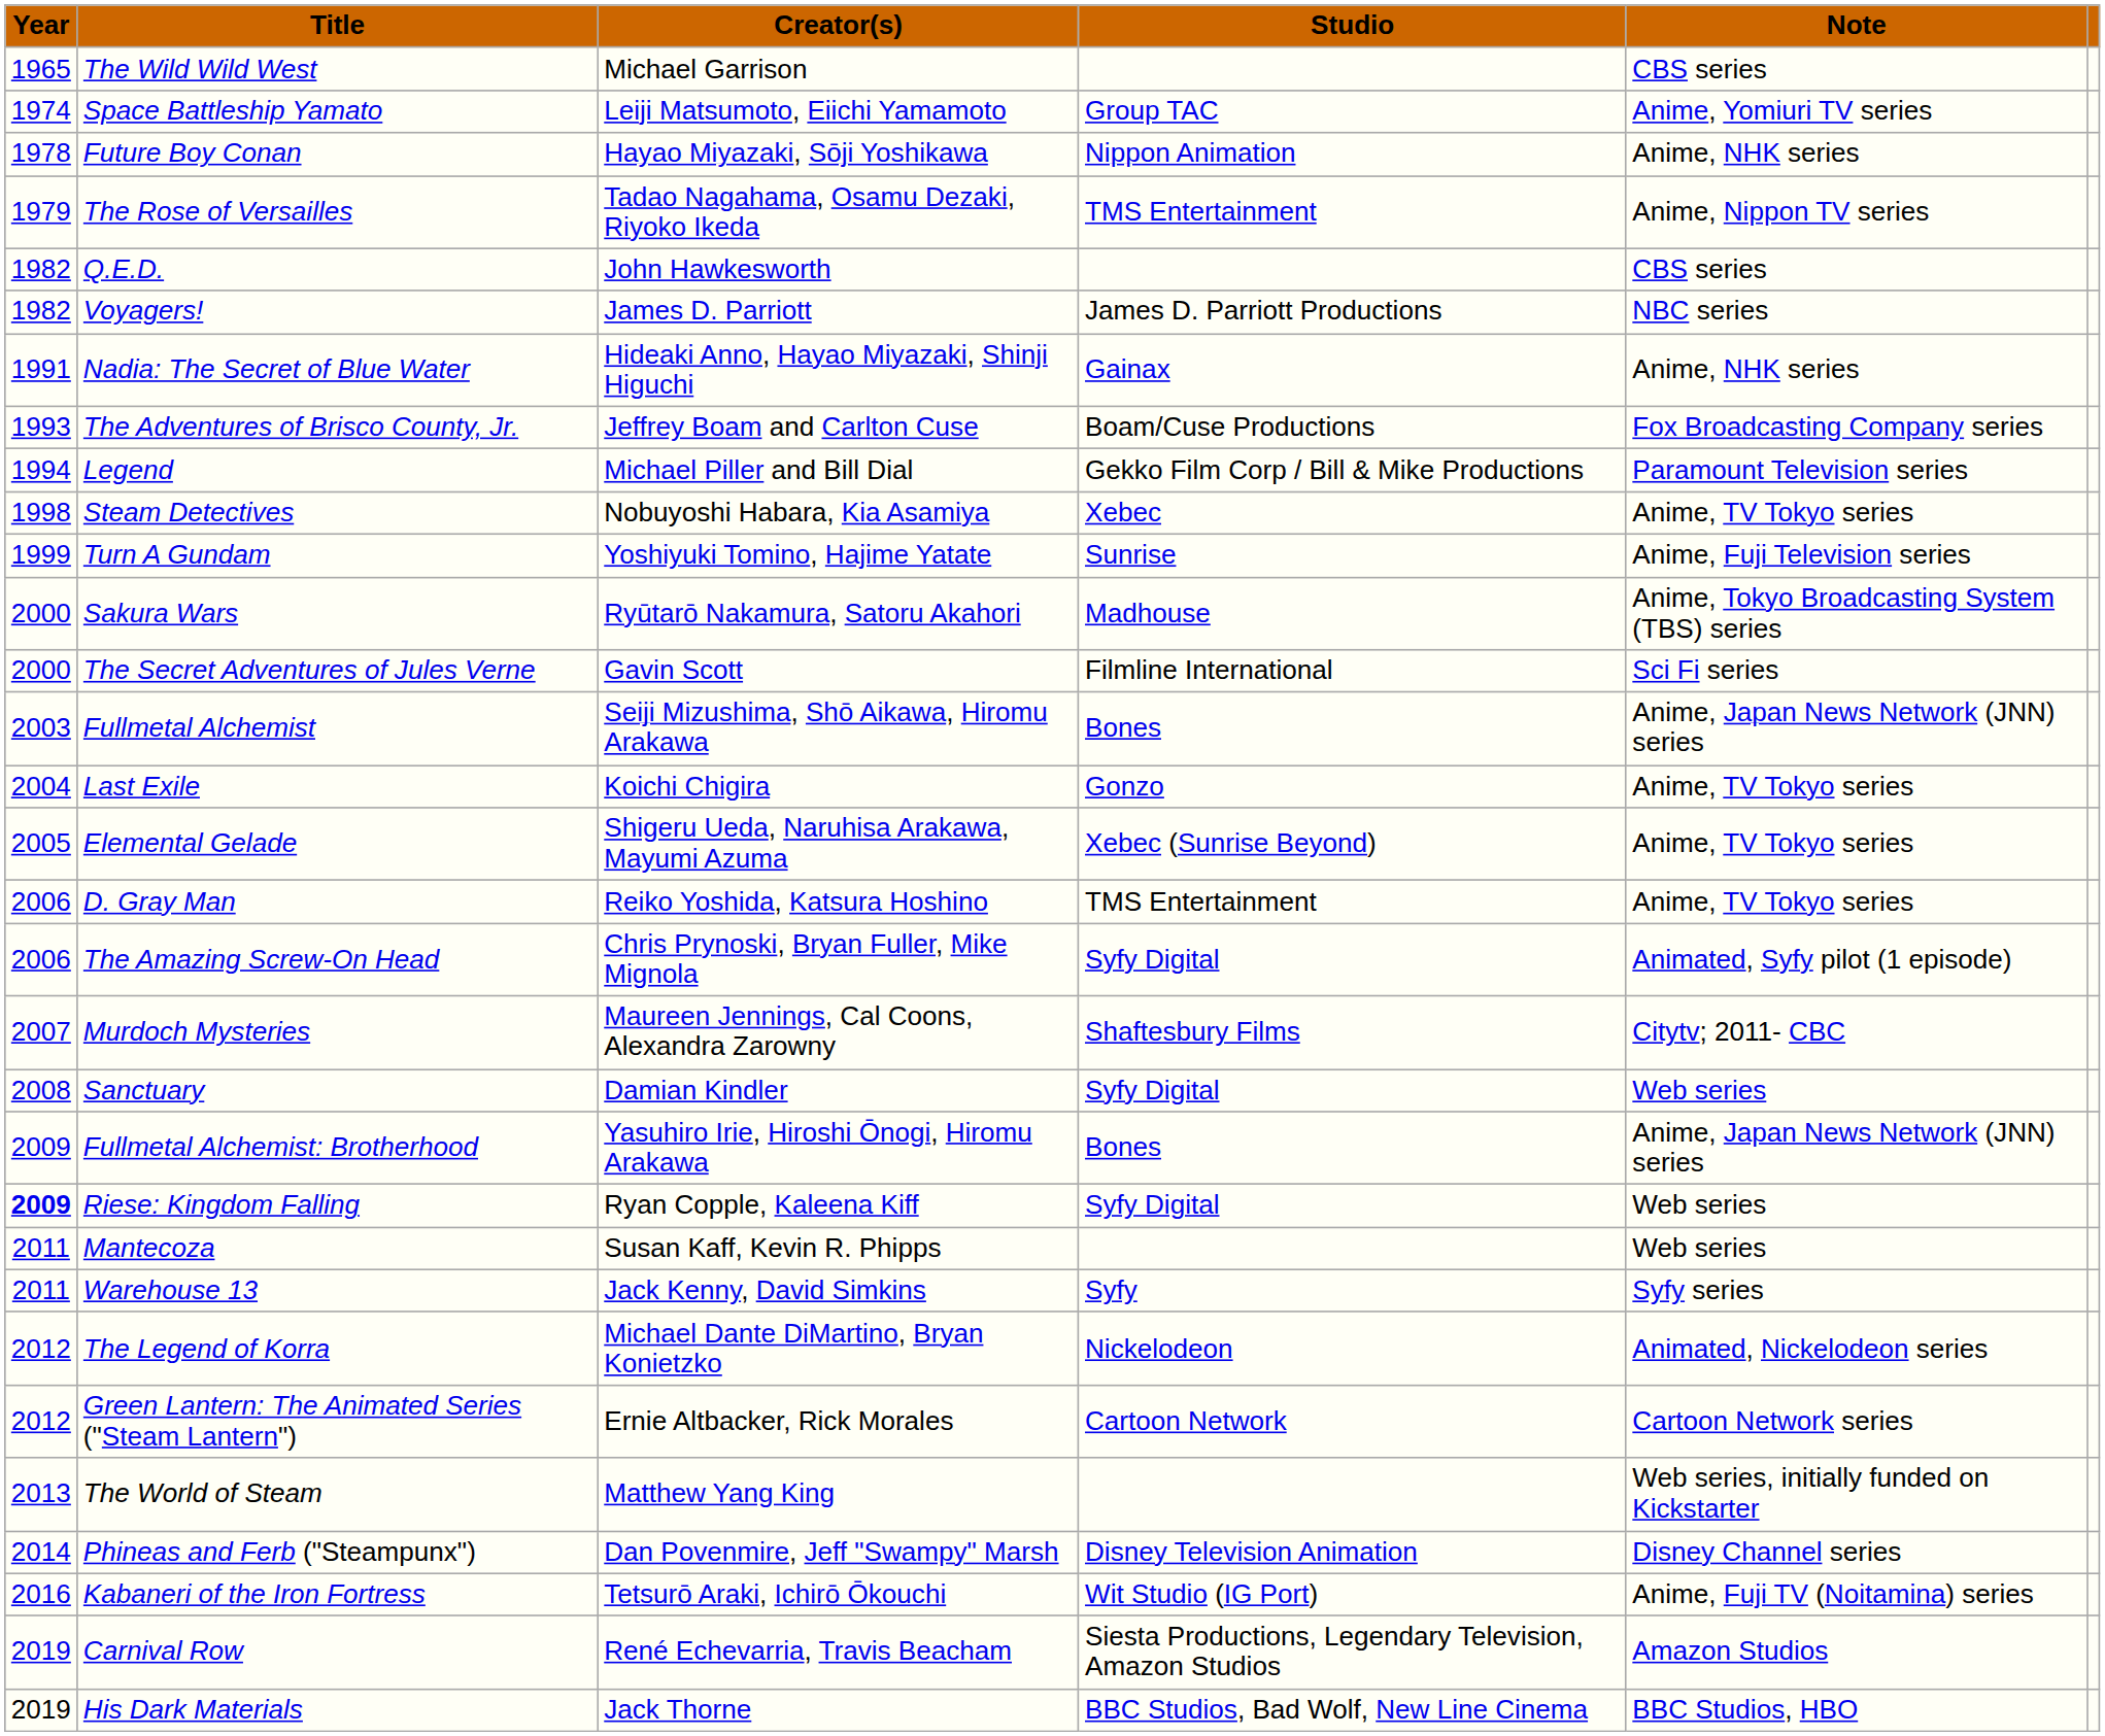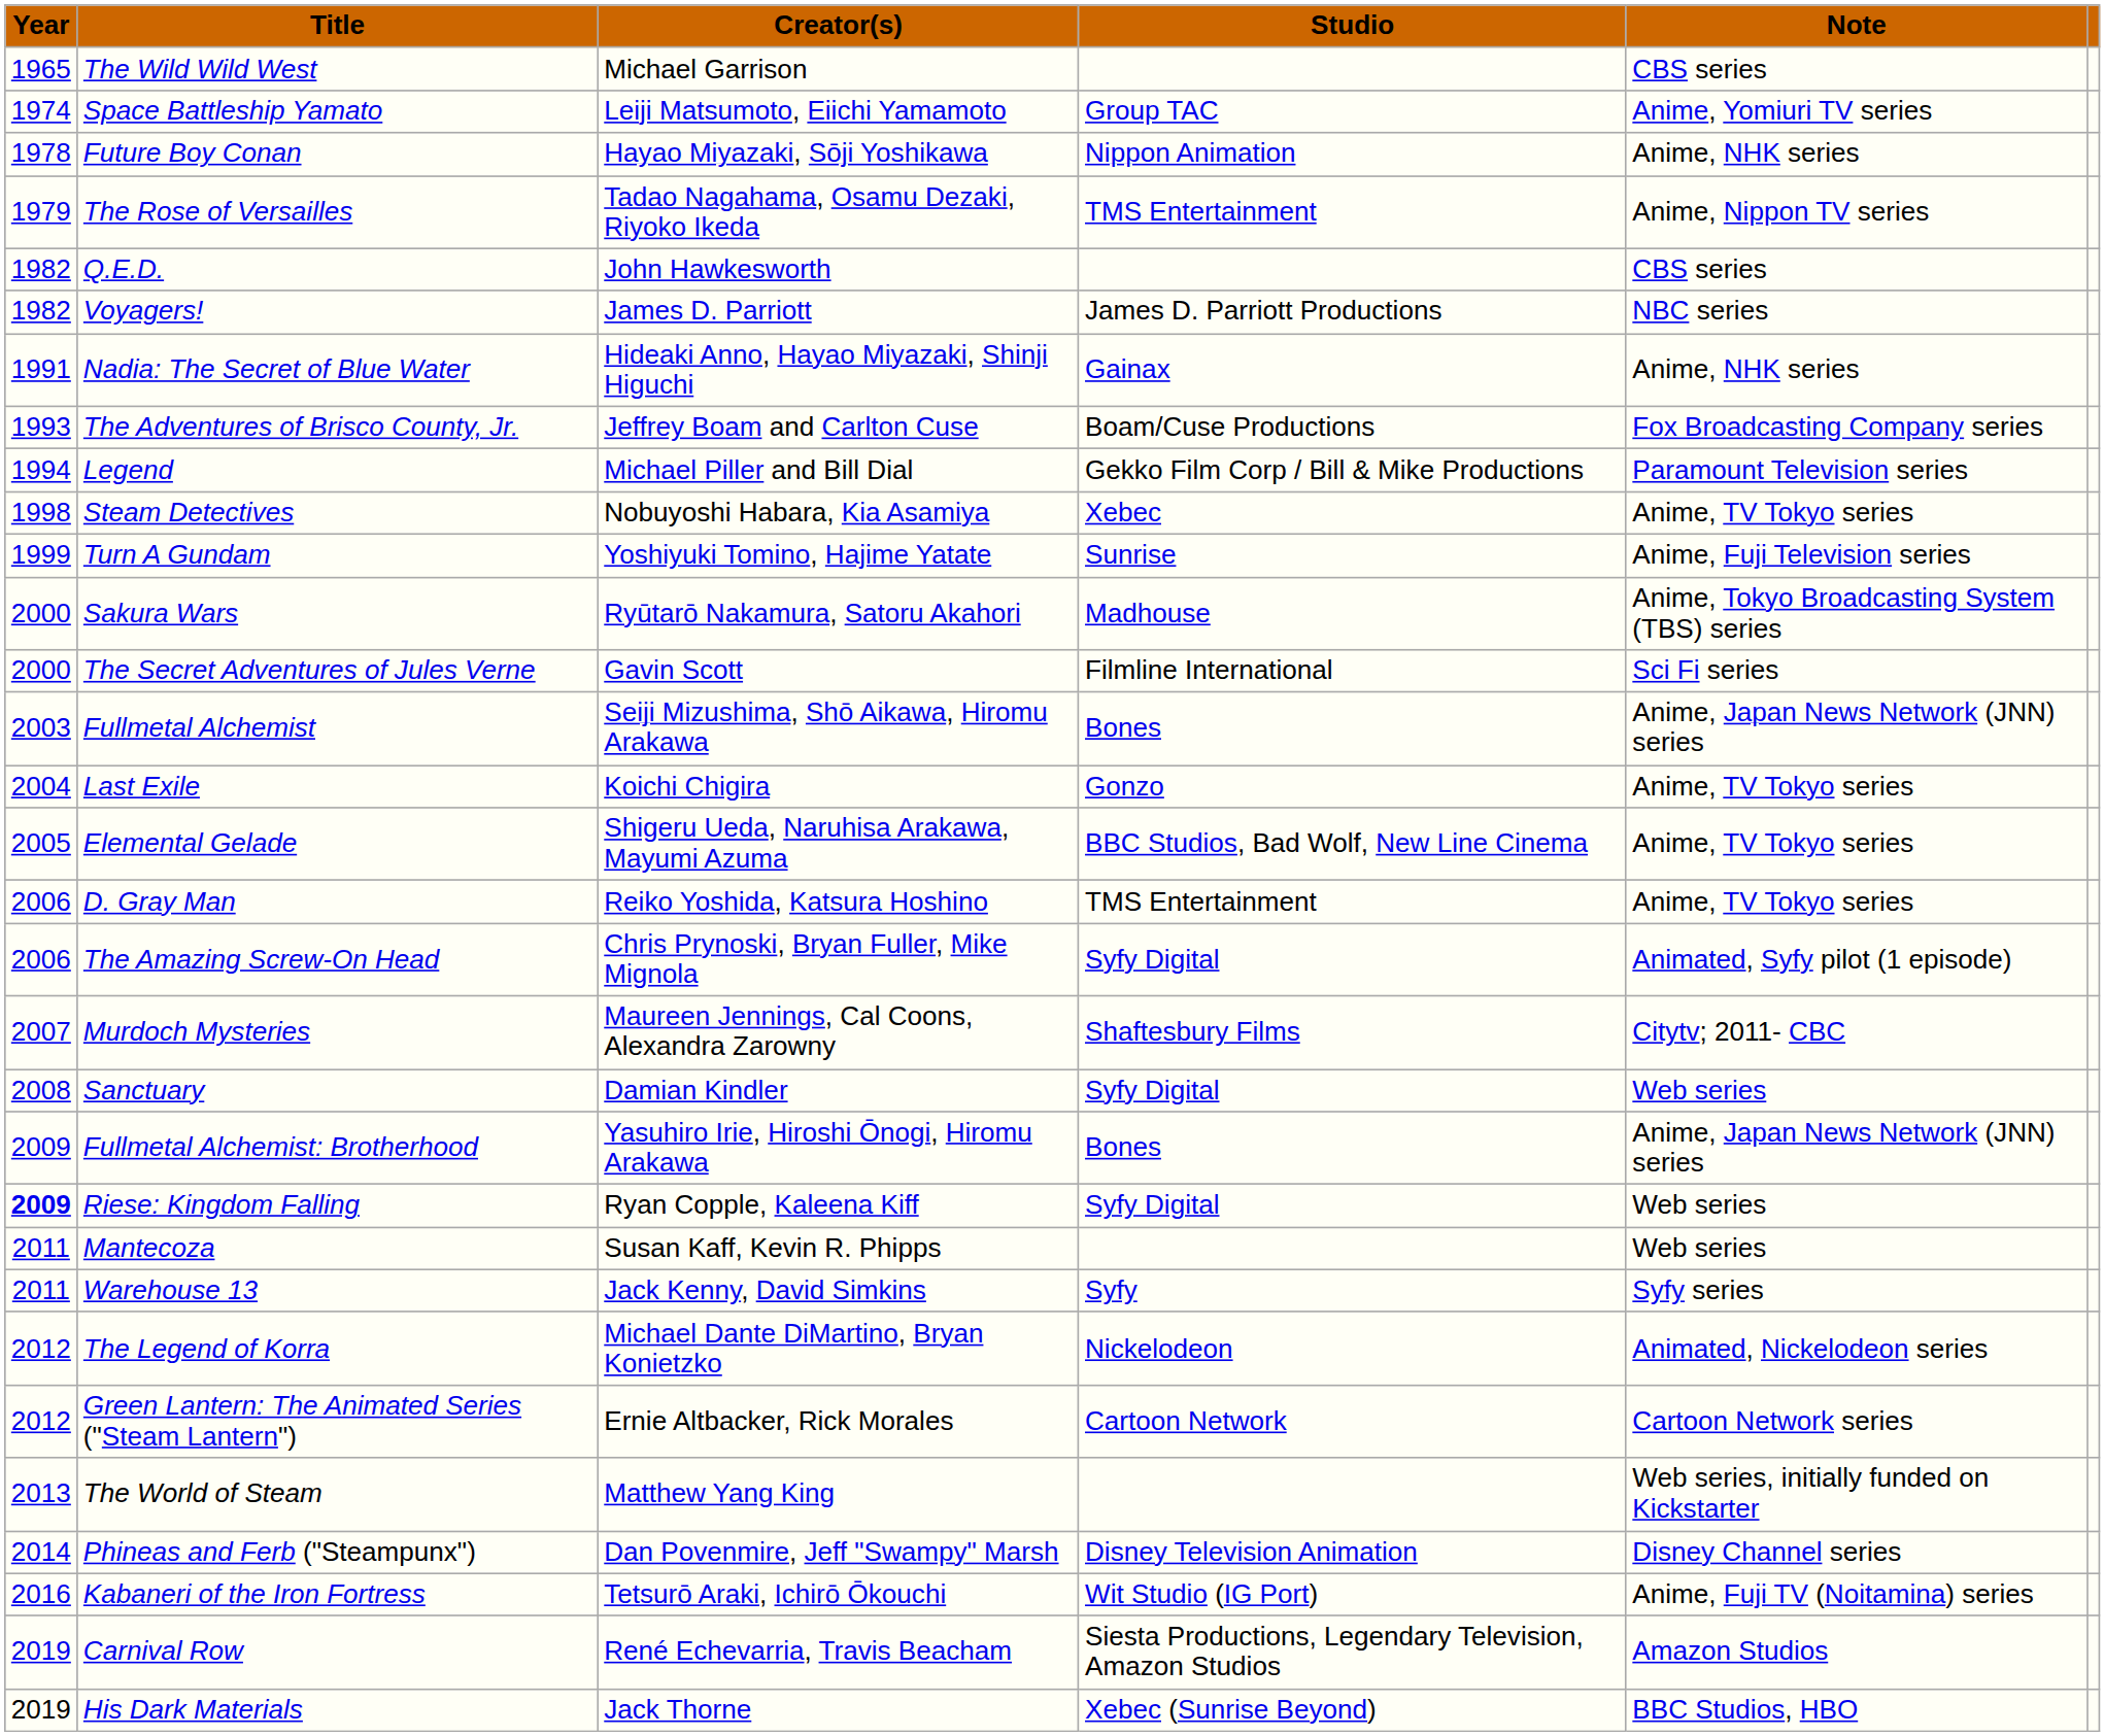Elemental Gelade | Studio: Xebec (Sunrise Beyond) -> BBC Studios, Bad Wolf, New Line Cinema
His Dark Materials | Studio: BBC Studios, Bad Wolf, New Line Cinema -> Xebec (Sunrise Beyond)
